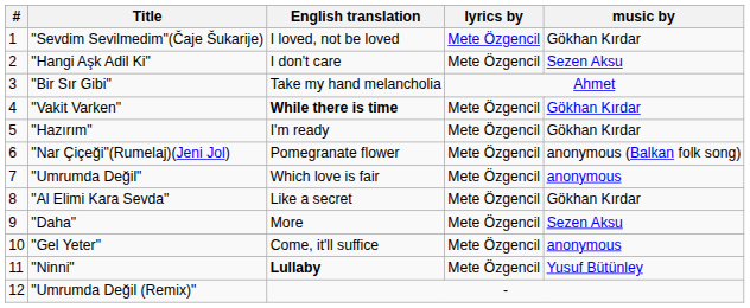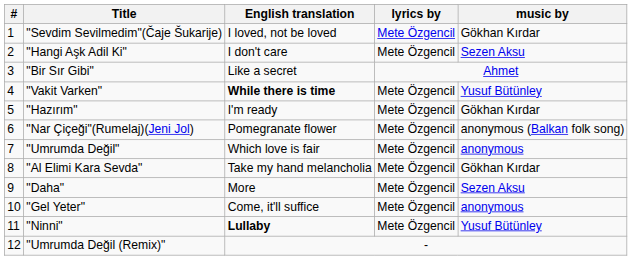"Bir Sır Gibi" | English translation: Take my hand melancholia -> Like a secret
"Vakit Varken" | music by: Gökhan Kırdar -> Yusuf Bütünley
"Al Elimi Kara Sevda" | English translation: Like a secret -> Take my hand melancholia
